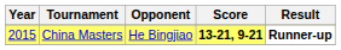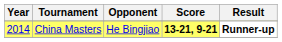China Masters | Year: 2015 -> 2014
